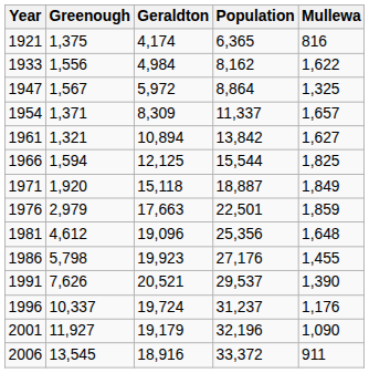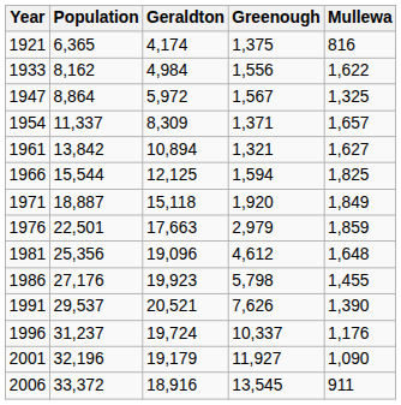columns swapped: Population <-> Greenough
